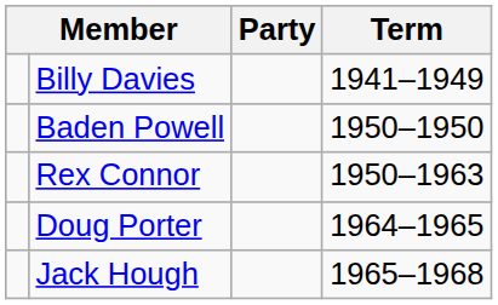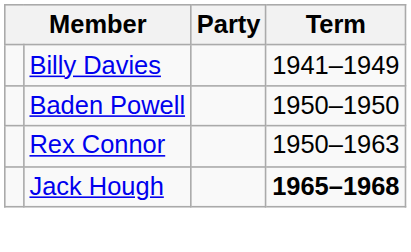- row: Doug Porter | 1964–1965
Jack Hough | Term: normal -> bold
